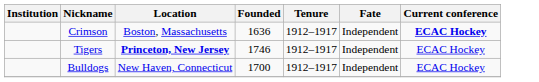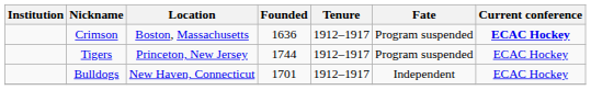Crimson | Fate: Independent -> Program suspended
Tigers | Location: bold -> normal
Tigers | Founded: 1746 -> 1744
Tigers | Fate: Independent -> Program suspended
Bulldogs | Founded: 1700 -> 1701
